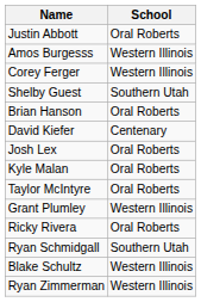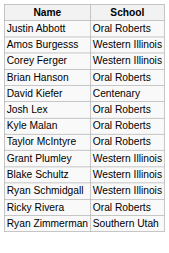- row: Shelby Guest | Southern Utah
rows swapped: Ricky Rivera <-> Blake Schultz
Ryan Schmidgall | School: Southern Utah -> Western Illinois
Ryan Zimmerman | School: Western Illinois -> Southern Utah
